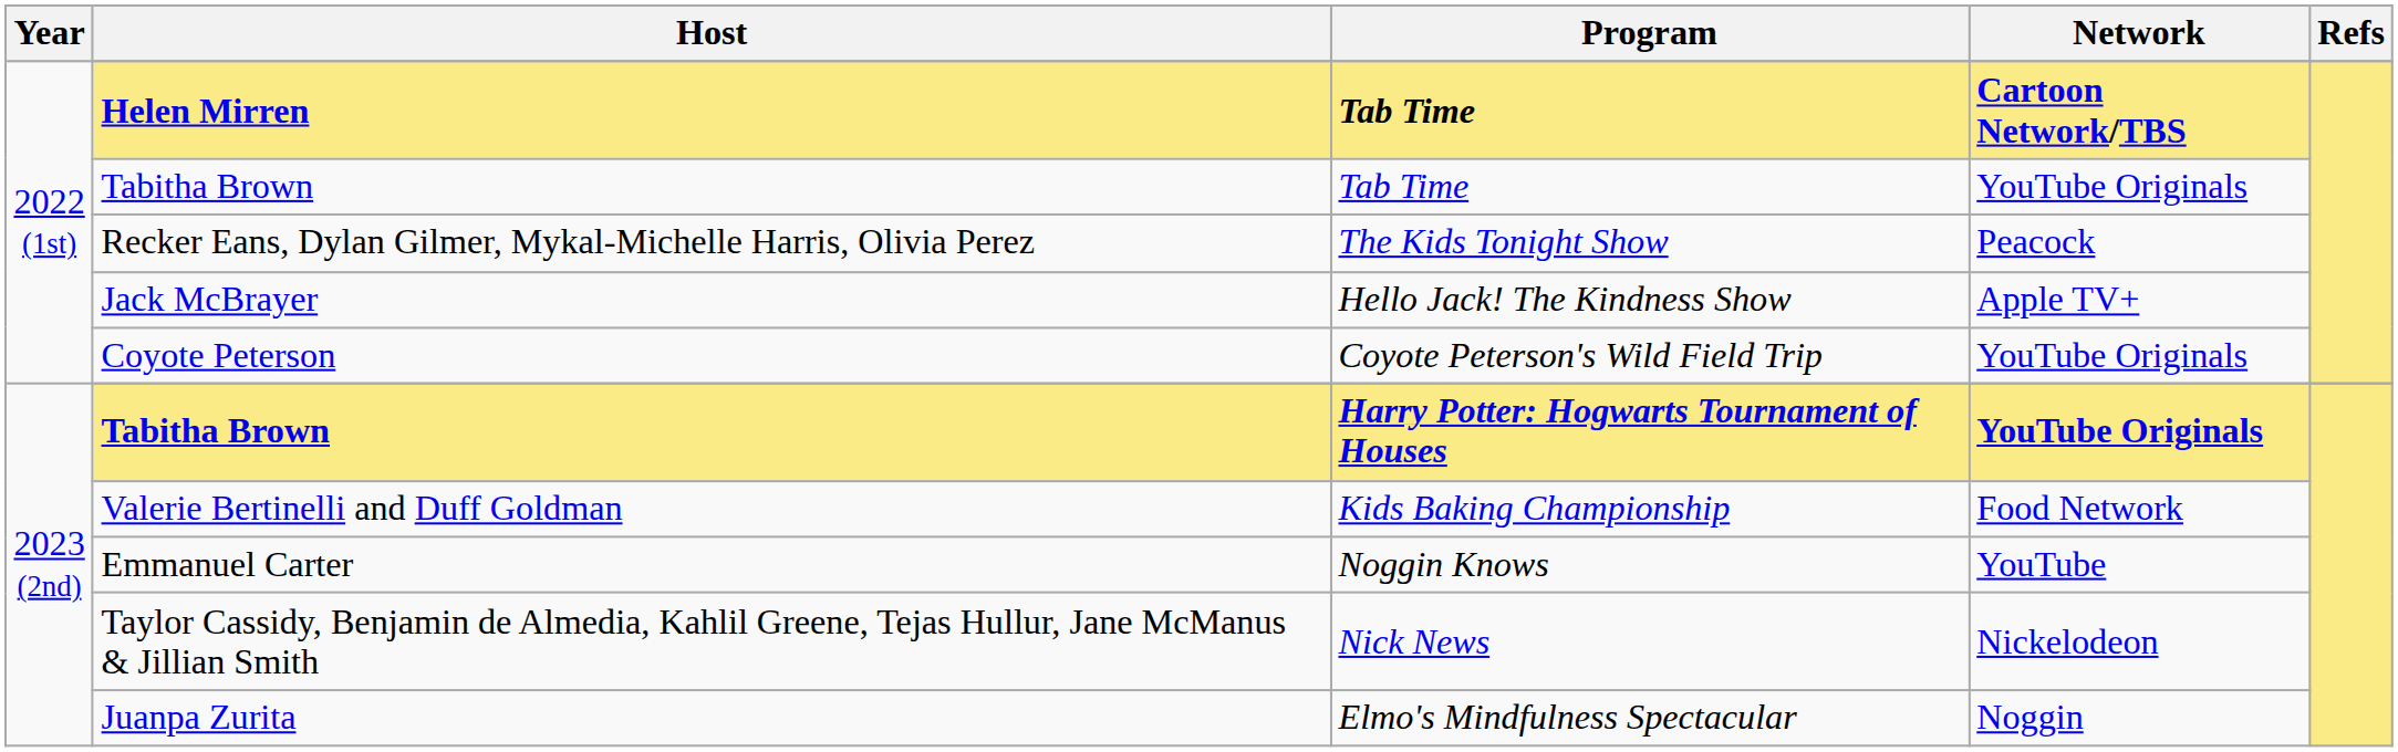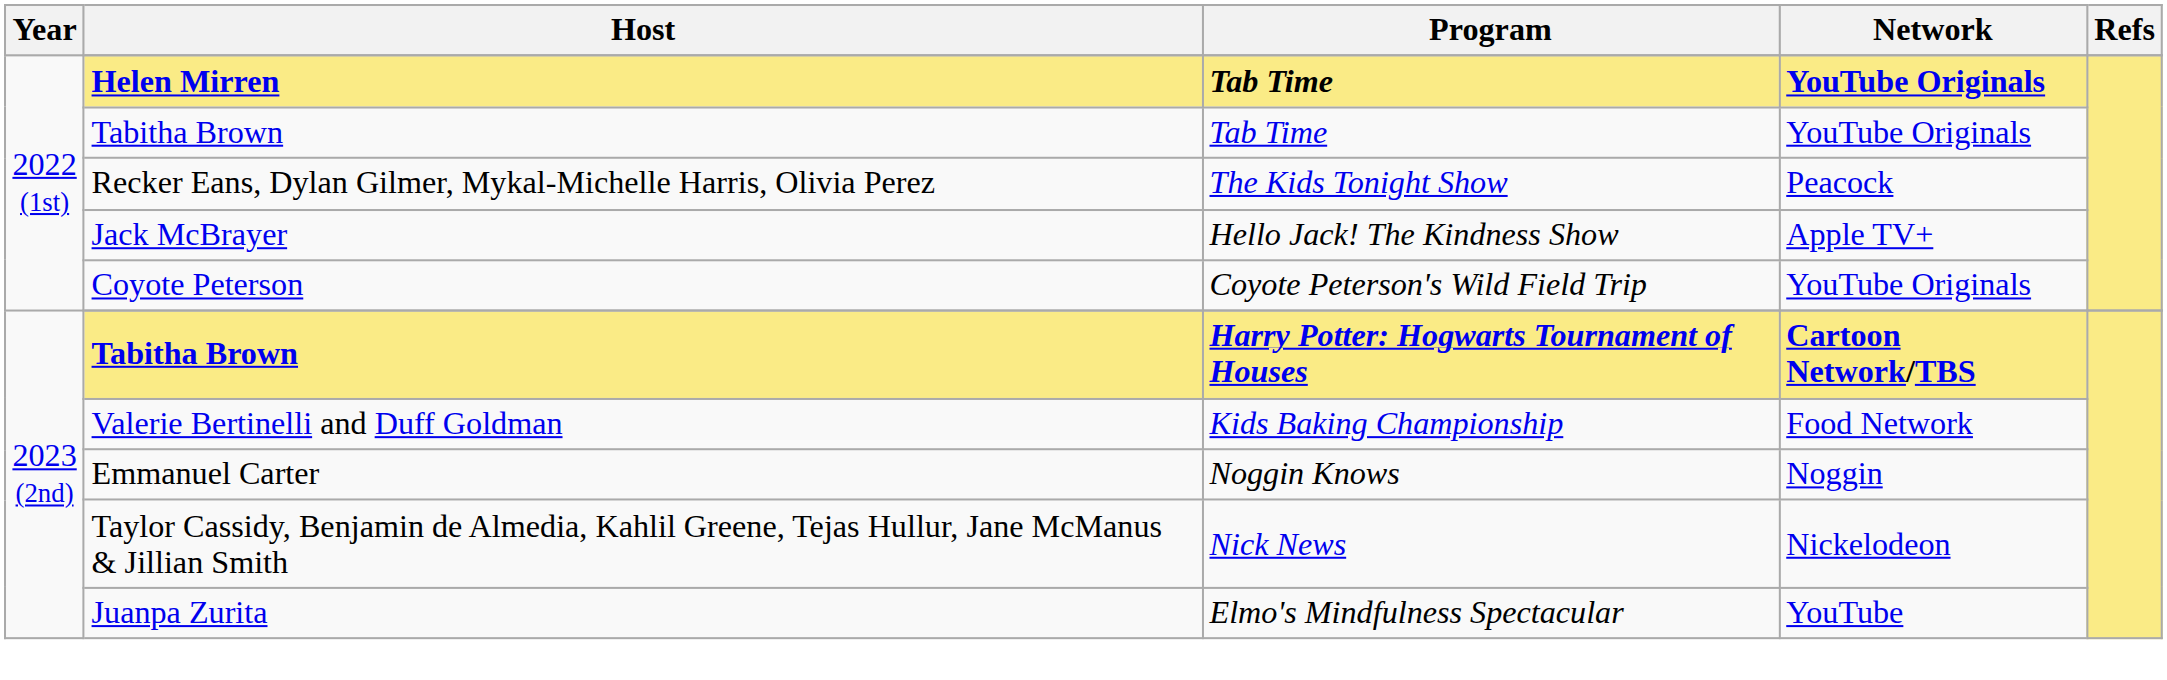Helen Mirren | Network: Cartoon Network/TBS -> YouTube Originals
2023 (2nd) / Tabitha Brown | Network: YouTube Originals -> Cartoon Network/TBS
Emmanuel Carter | Network: YouTube -> Noggin
Juanpa Zurita | Network: Noggin -> YouTube
